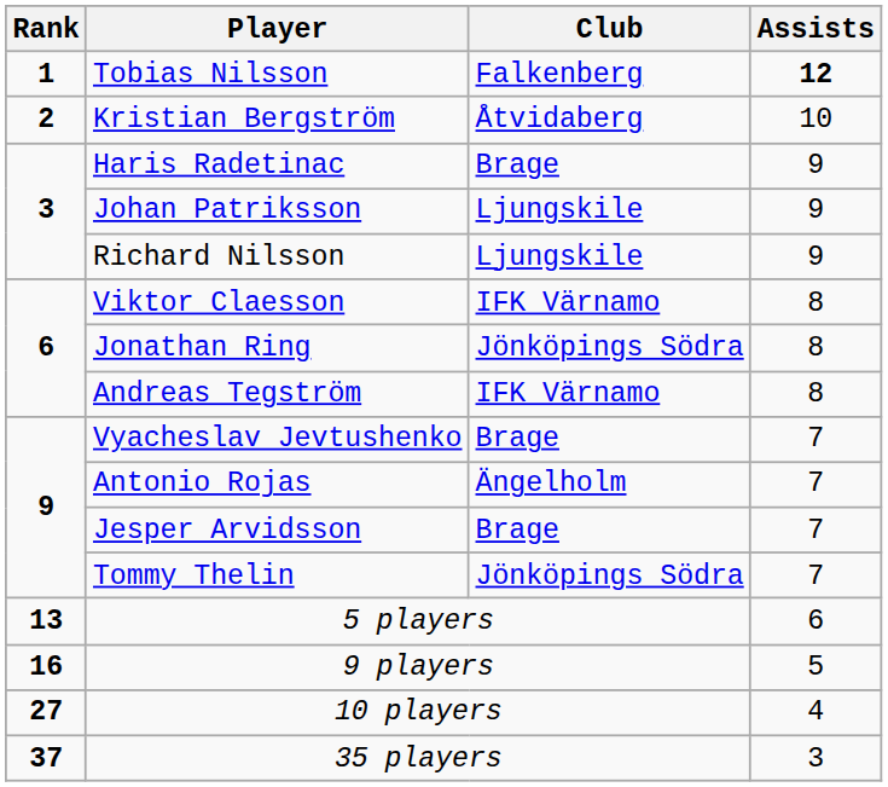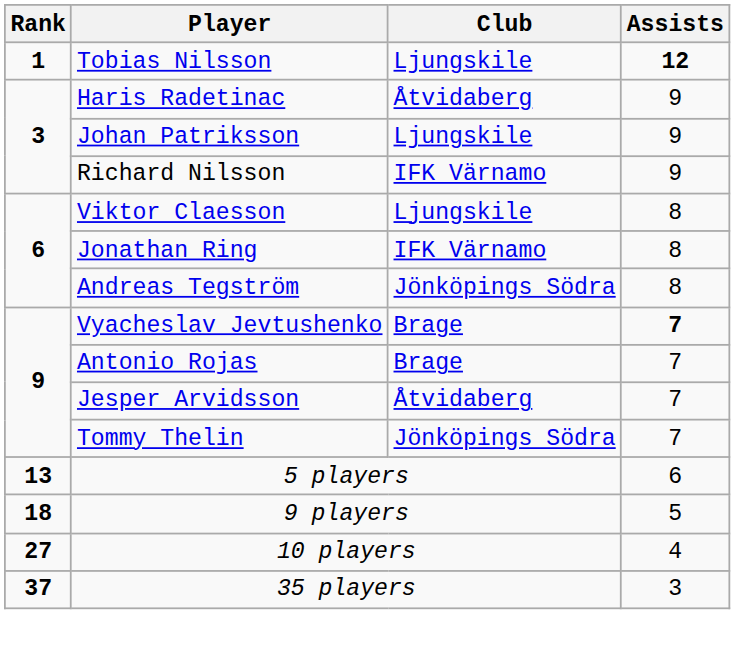Tobias Nilsson | Club: Falkenberg -> Ljungskile
- row: 2 | Kristian Bergström | Åtvidaberg | 10
Haris Radetinac | Club: Brage -> Åtvidaberg
Richard Nilsson | Club: Ljungskile -> IFK Värnamo
Viktor Claesson | Club: IFK Värnamo -> Ljungskile
Jonathan Ring | Club: Jönköpings Södra -> IFK Värnamo
Andreas Tegström | Club: IFK Värnamo -> Jönköpings Södra
Vyacheslav Jevtushenko | Assists: normal -> bold
Antonio Rojas | Club: Ängelholm -> Brage
Jesper Arvidsson | Club: Brage -> Åtvidaberg
9 players | Rank: 16 -> 18
